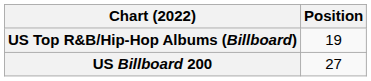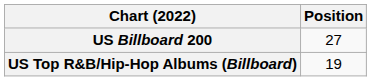rows swapped: US Billboard 200 <-> US Top R&B/Hip-Hop Albums (Billboard)
